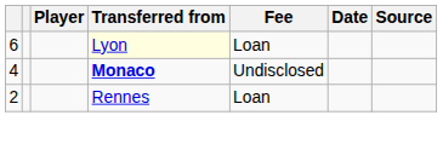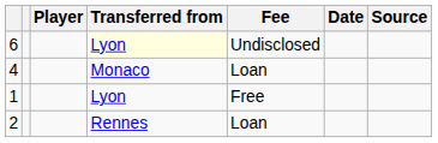6 | Fee: Loan -> Undisclosed
4 | Transferred from: bold -> normal
4 | Fee: Undisclosed -> Loan
+ row: 1 | Lyon | Free
